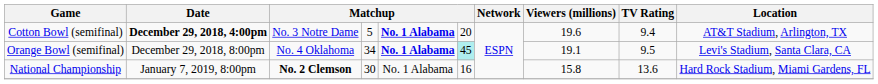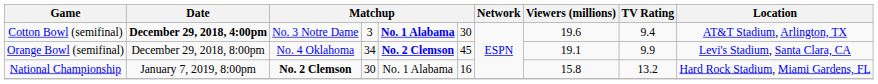Cotton Bowl (semifinal) | column 4: 5 -> 3
Cotton Bowl (semifinal) | column 6: 20 -> 30
Orange Bowl (semifinal) | column 5: No. 1 Alabama -> No. 2 Clemson
Orange Bowl (semifinal) | column 6: paleturquoise background -> no background
Orange Bowl (semifinal) | TV Rating: 9.5 -> 9.9
National Championship | TV Rating: 13.6 -> 13.2
